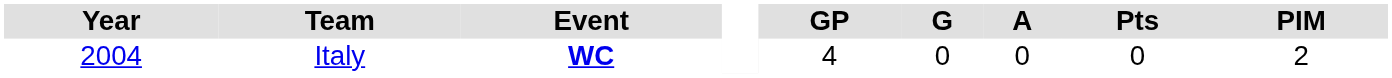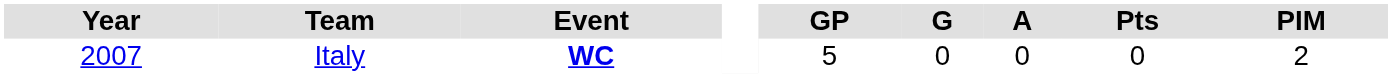Italy | Year: 2004 -> 2007
Italy | GP: 4 -> 5
